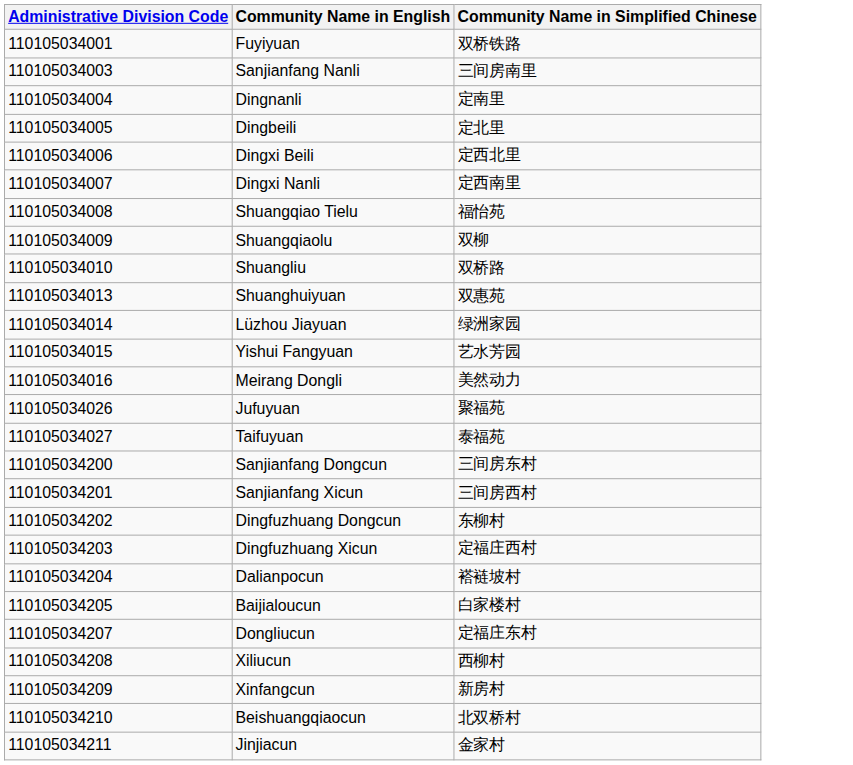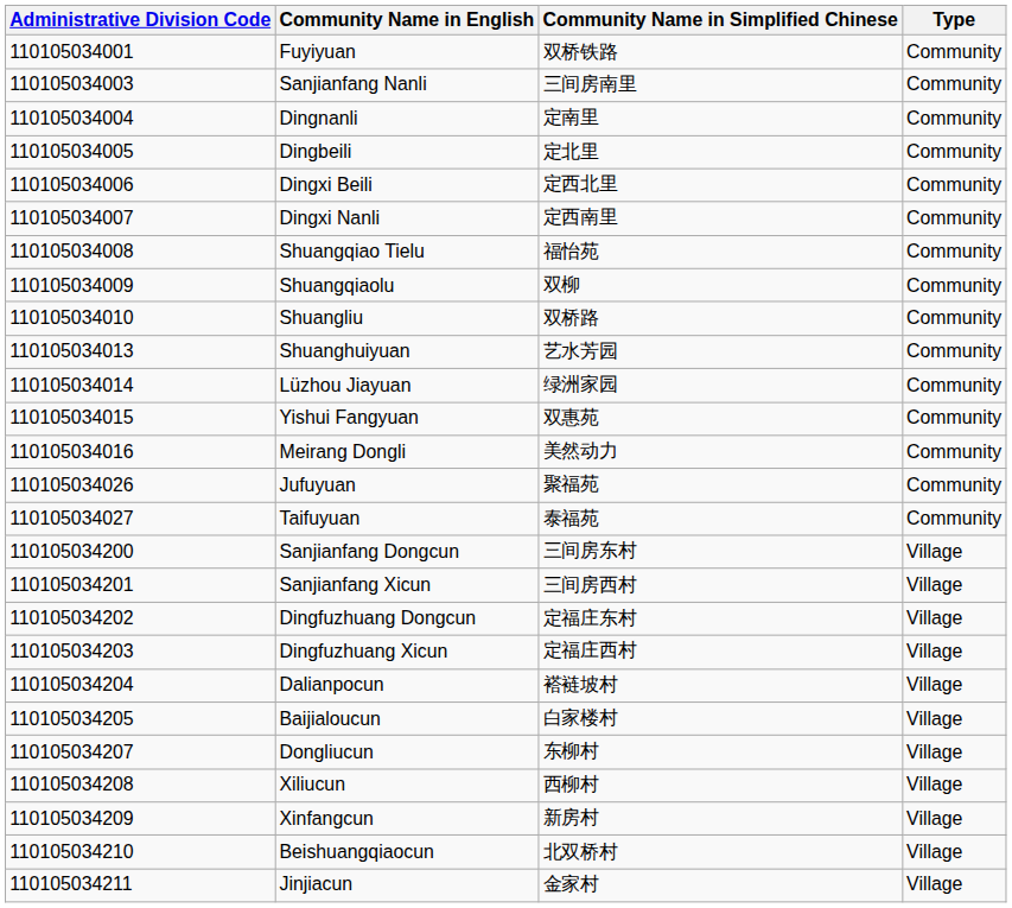+ column: Type | Community | Community | Community | Community | Community | Community | Community | Community | Community | Community | Community | Community | Community | Community | Community | Village | Village | Village | Village | Village | Village | Village | Village | Village | Village | Village
Shuanghuiyuan | Community Name in Simplified Chinese: 双惠苑 -> 艺水芳园
Yishui Fangyuan | Community Name in Simplified Chinese: 艺水芳园 -> 双惠苑
Dingfuzhuang Dongcun | Community Name in Simplified Chinese: 东柳村 -> 定福庄东村
Dongliucun | Community Name in Simplified Chinese: 定福庄东村 -> 东柳村
